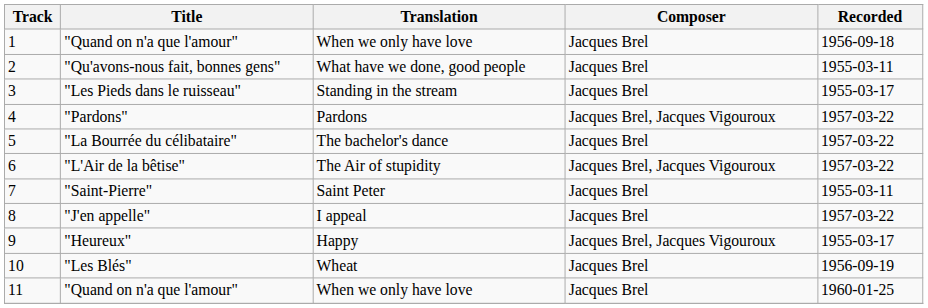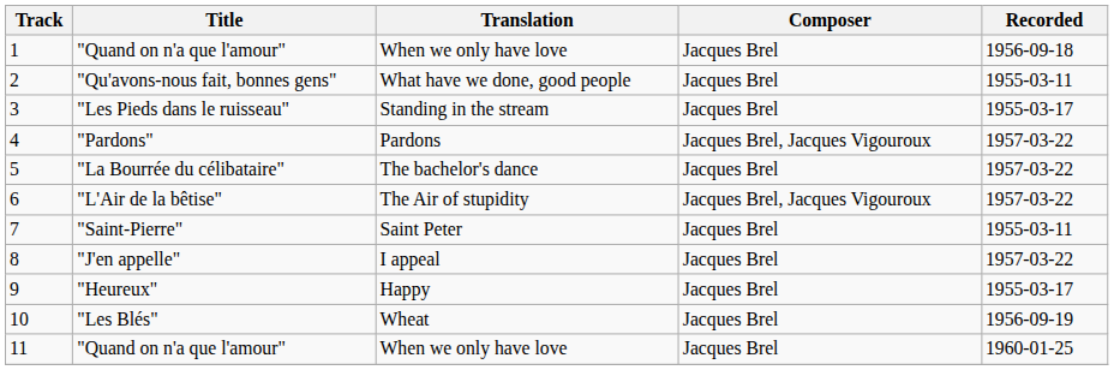"Heureux" | Composer: Jacques Brel, Jacques Vigouroux -> Jacques Brel
